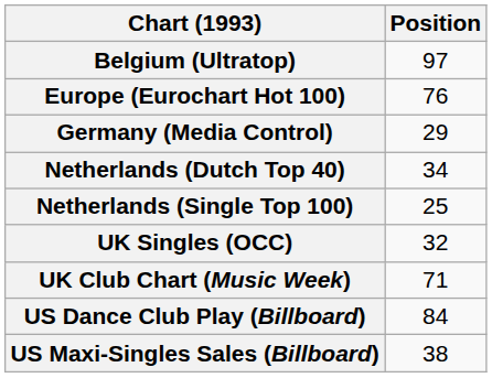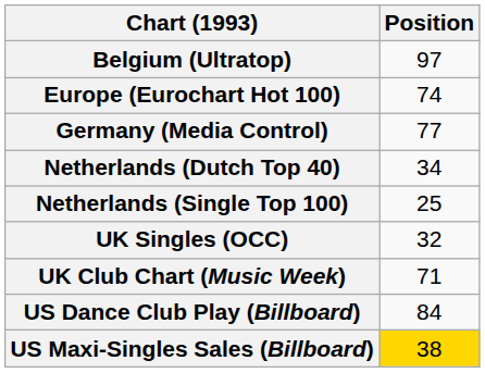Europe (Eurochart Hot 100) | Position: 76 -> 74
Germany (Media Control) | Position: 29 -> 77
US Maxi-Singles Sales (Billboard) | Position: no background -> gold background
